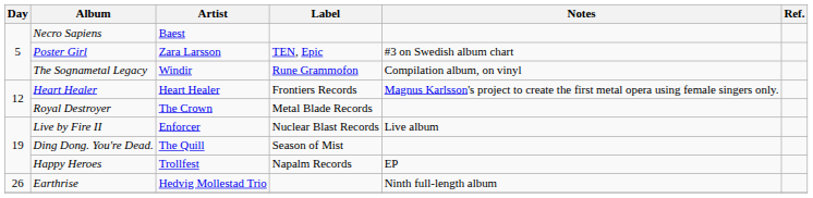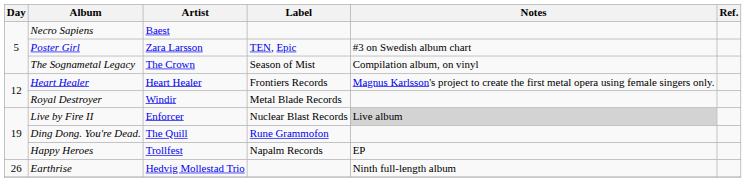The Sognametal Legacy | Artist: Windir -> The Crown
The Sognametal Legacy | Label: Rune Grammofon -> Season of Mist
Royal Destroyer | Artist: The Crown -> Windir
Live by Fire II | Notes: no background -> lightgrey background
Ding Dong. You're Dead. | Label: Season of Mist -> Rune Grammofon
